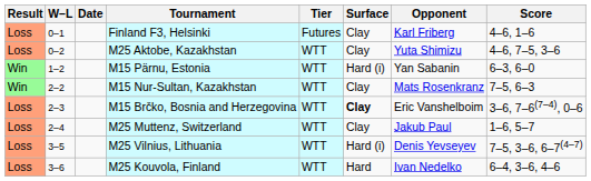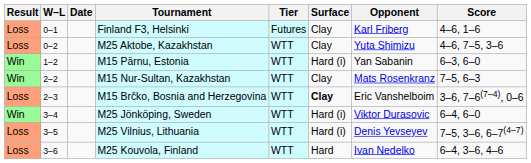- row: Loss | 2–4 | M25 Muttenz, Switzerland | WTT | Clay | Jakub Paul | 1–6, 5–7
+ row: Win | 3–4 | M25 Jönköping, Sweden | WTT | Hard (i) | Viktor Durasovic | 6–4, 6–0
